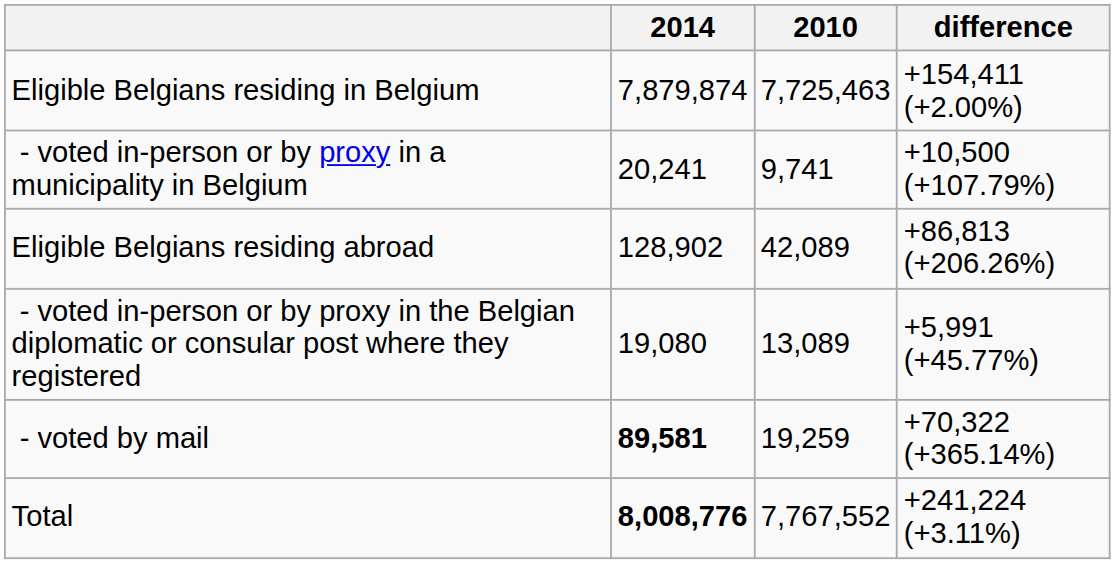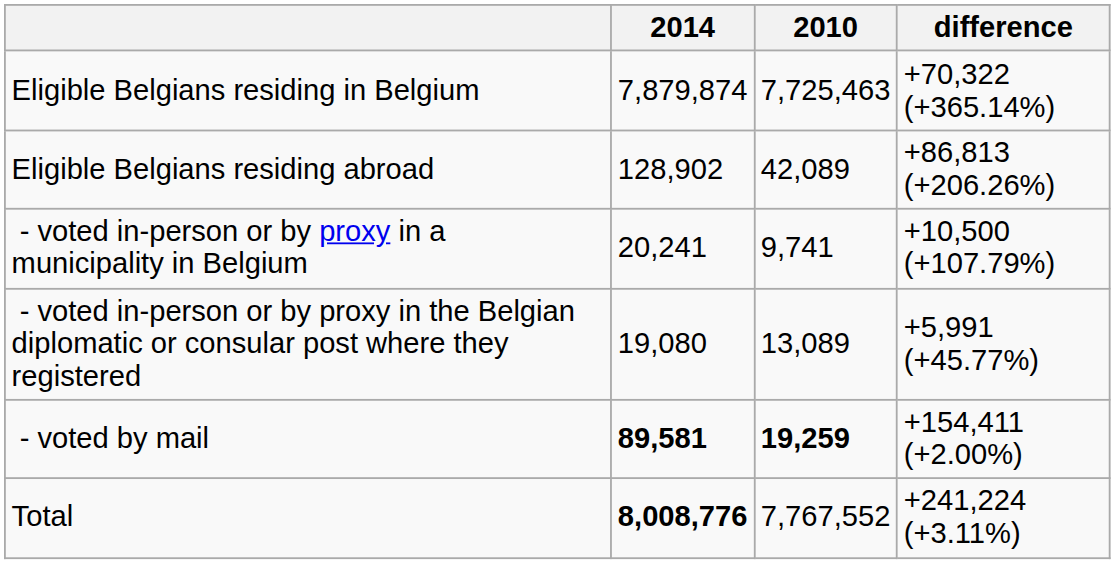Eligible Belgians residing in Belgium | difference: +154,411 (+2.00%) -> +70,322 (+365.14%)
rows swapped: Eligible Belgians residing abroad <-> - voted in-person or by proxy in a municipality in Belgium
- voted by mail | 2010: normal -> bold
- voted by mail | difference: +70,322 (+365.14%) -> +154,411 (+2.00%)
